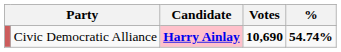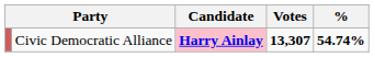Civic Democratic Alliance | Votes: 10,690 -> 13,307
